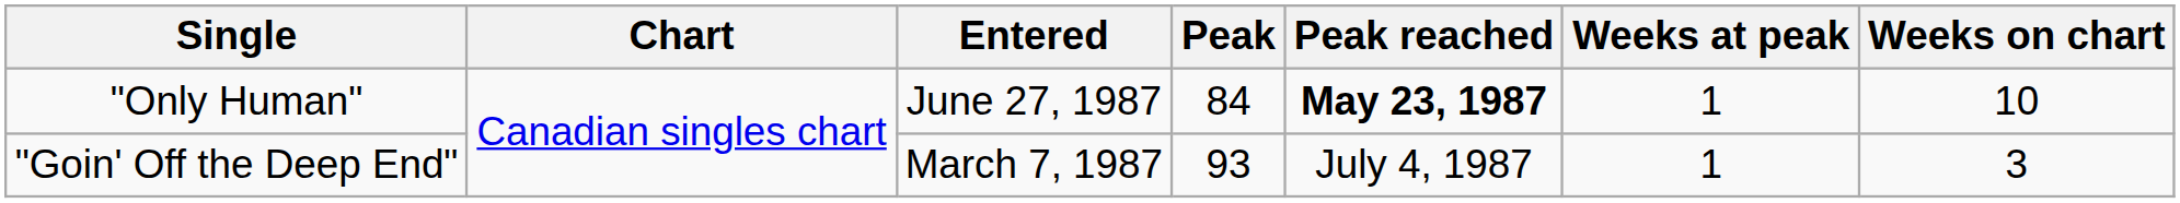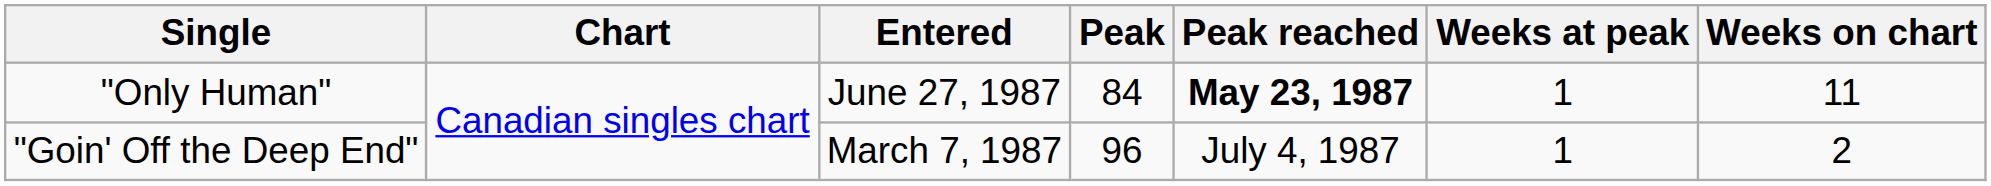"Only Human" | Weeks on chart: 10 -> 11
"Goin' Off the Deep End" | Peak: 93 -> 96
"Goin' Off the Deep End" | Weeks on chart: 3 -> 2
